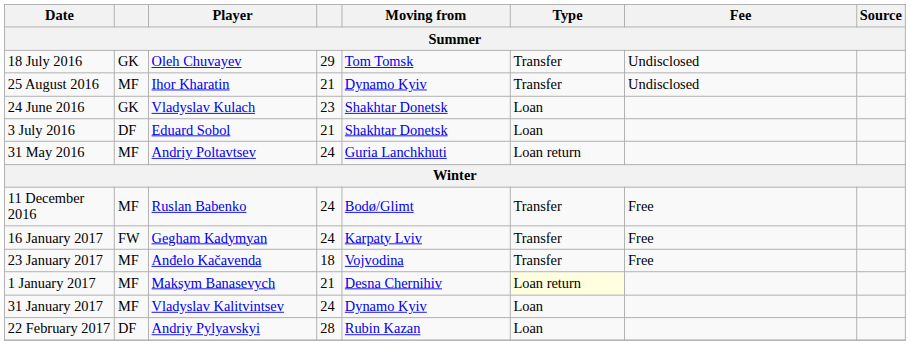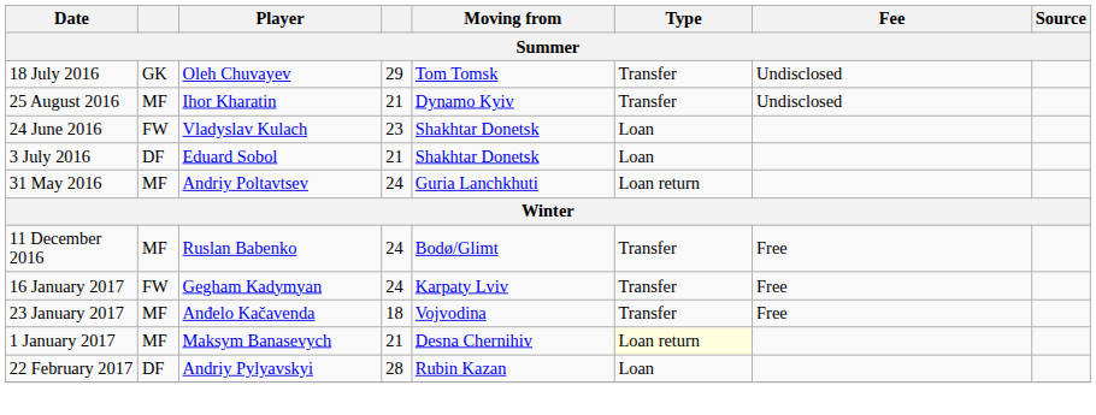24 June 2016 | column 2: GK -> FW
- row: 31 January 2017 | MF | Vladyslav Kalitvintsev | 24 | Dynamo Kyiv | Loan
